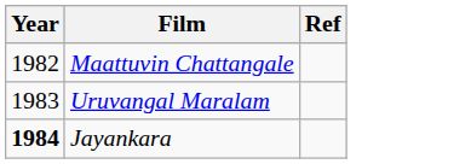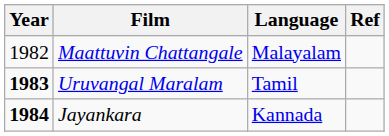+ column: Language | Malayalam | Tamil | Kannada
Uruvangal Maralam | Year: normal -> bold
